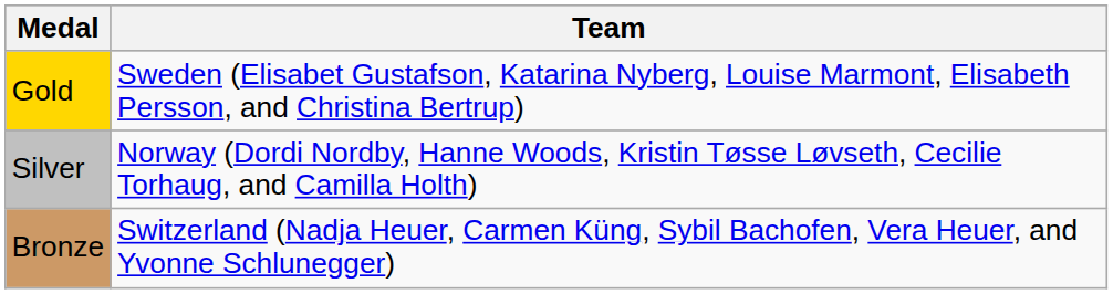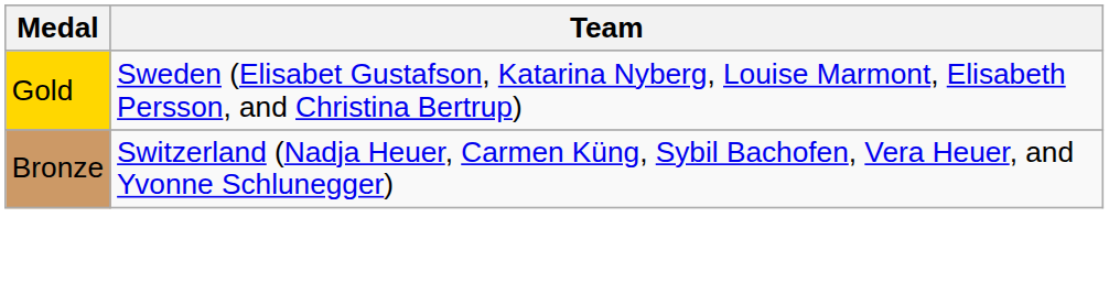- row: Silver | Norway (Dordi Nordby, Hanne Woods, Kristin Tøsse Løvseth, Cecilie Torhaug, and Camilla Holth)
